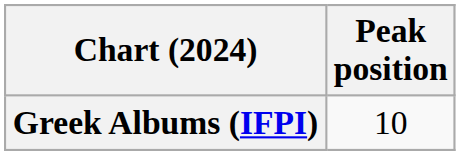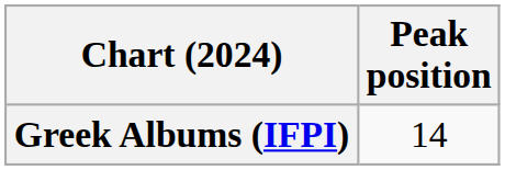Greek Albums (IFPI) | Peak position: 10 -> 14
